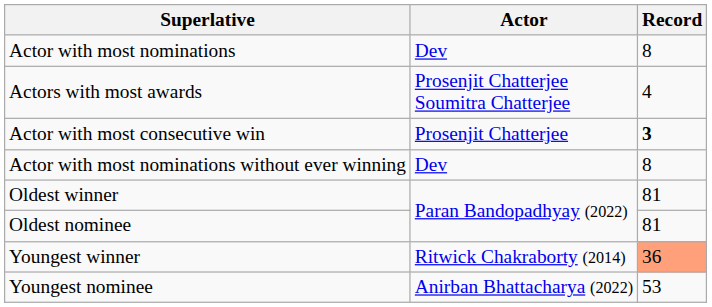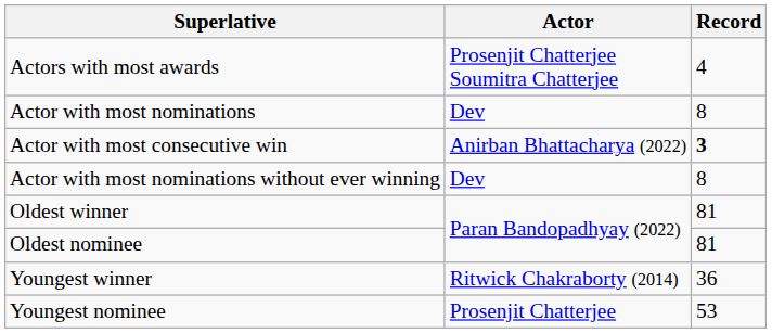rows swapped: Actors with most awards <-> Actor with most nominations
Actor with most consecutive win | Actor: Prosenjit Chatterjee -> Anirban Bhattacharya (2022)
Youngest winner | Record: lightsalmon background -> no background
Youngest nominee | Actor: Anirban Bhattacharya (2022) -> Prosenjit Chatterjee
